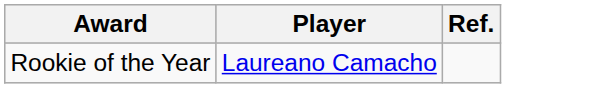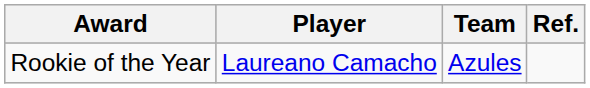+ column: Team | Azules
